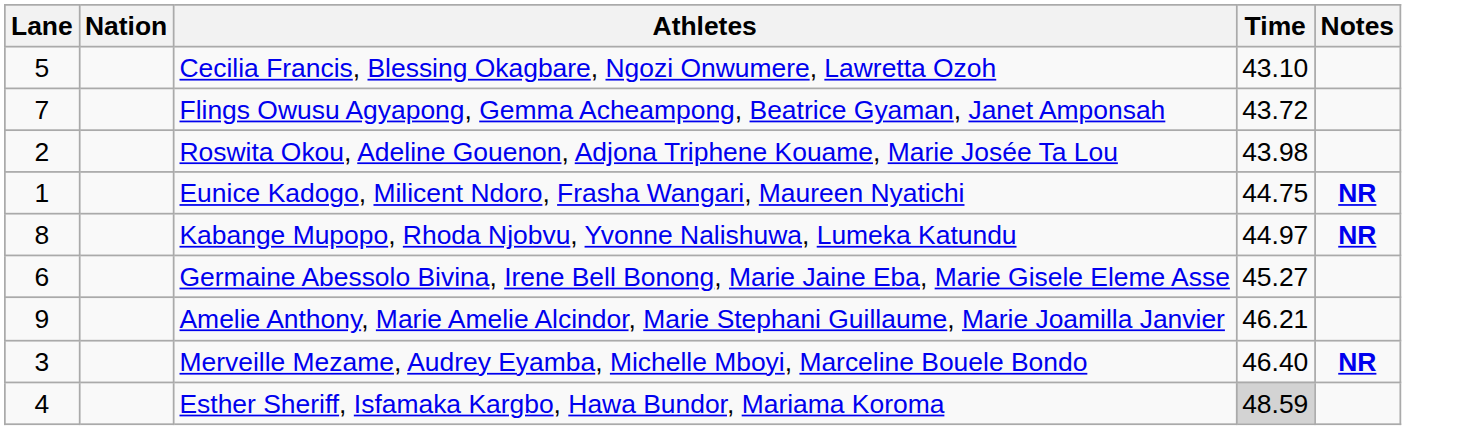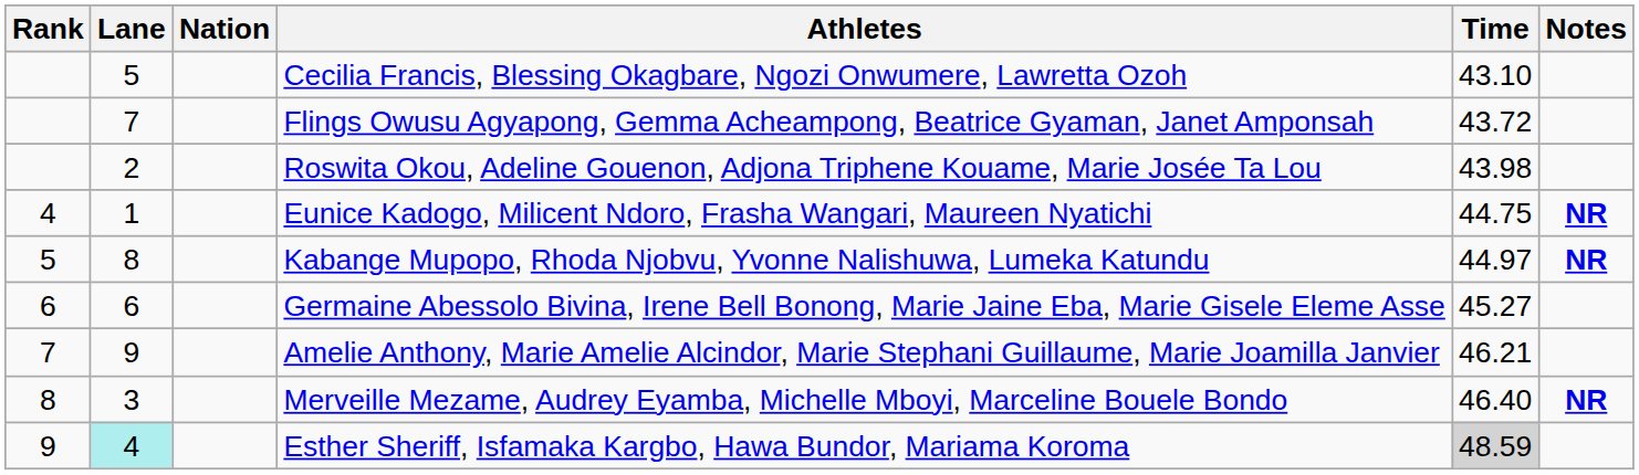+ column: Rank | 4 | 5 | 6 | 7 | 8 | 9
Esther Sheriff, Isfamaka Kargbo, Hawa Bundor, Mariama Koroma | Lane: no background -> paleturquoise background
